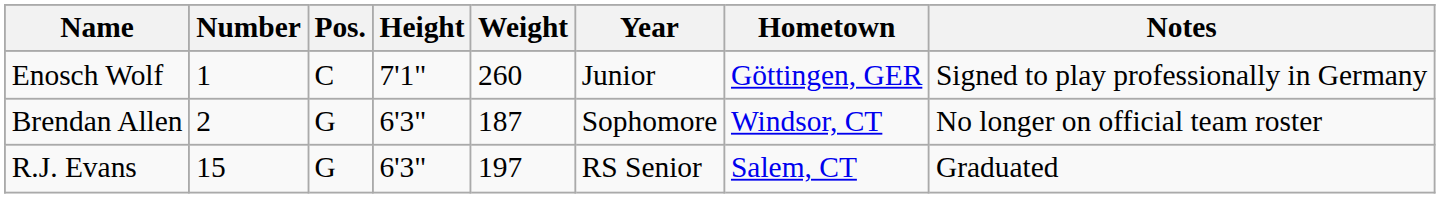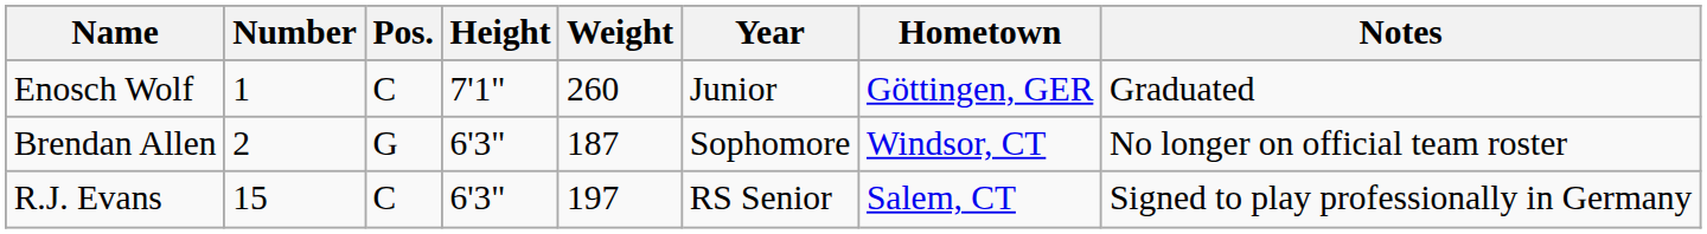Enosch Wolf | Notes: Signed to play professionally in Germany -> Graduated
R.J. Evans | Pos.: G -> C
R.J. Evans | Notes: Graduated -> Signed to play professionally in Germany
